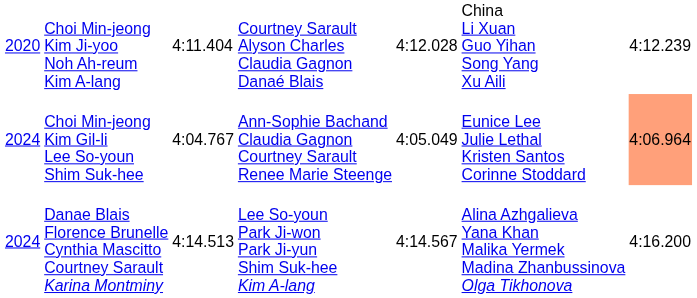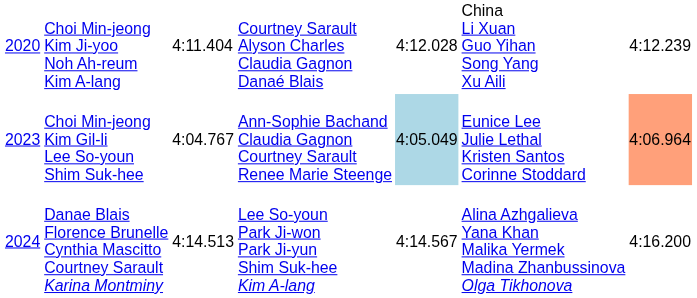Choi Min-jeong Kim Gil-li Lee So-youn Shim Suk-hee | column 1: 2024 -> 2023
Choi Min-jeong Kim Gil-li Lee So-youn Shim Suk-hee | column 5: no background -> lightblue background
